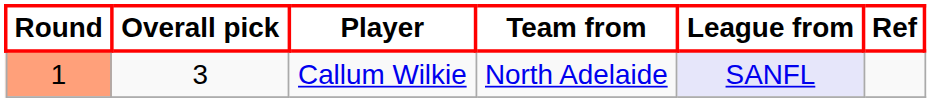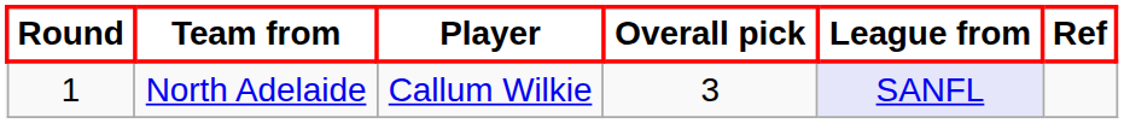columns swapped: Overall pick <-> Team from
Callum Wilkie | Round: lightsalmon background -> no background
